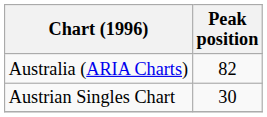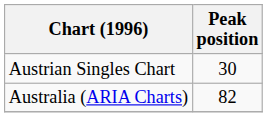rows swapped: Australia (ARIA Charts) <-> Austrian Singles Chart
